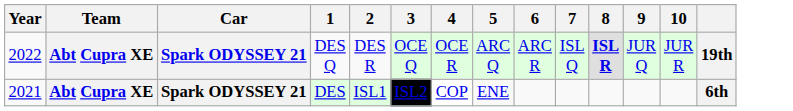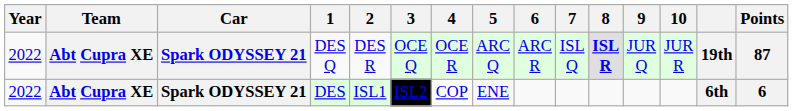+ column: Points | 87 | 6
DES | Year: 2021 -> 2022
